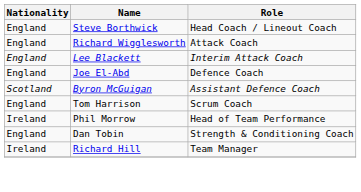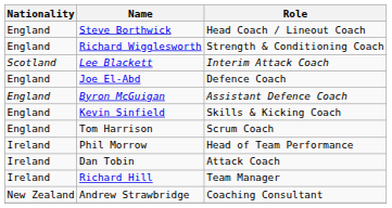Richard Wigglesworth | Role: Attack Coach -> Strength & Conditioning Coach
Lee Blackett | Nationality: England -> Scotland
Byron McGuigan | Nationality: Scotland -> England
+ row: England | Kevin Sinfield | Skills & Kicking Coach
Dan Tobin | Nationality: England -> Ireland
Dan Tobin | Role: Strength & Conditioning Coach -> Attack Coach
+ row: New Zealand | Andrew Strawbridge | Coaching Consultant
